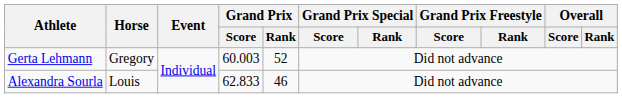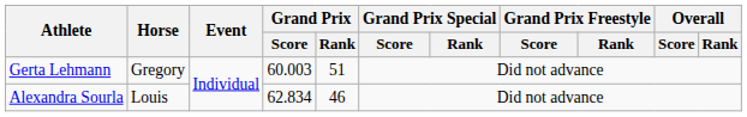Gerta Lehmann | Grand Prix / Rank: 52 -> 51
Alexandra Sourla | Grand Prix / Score: 62.833 -> 62.834
